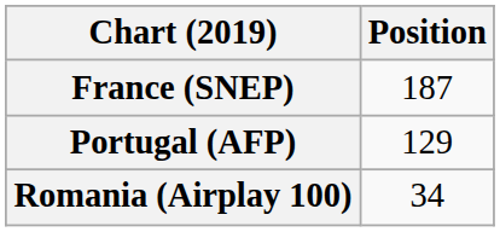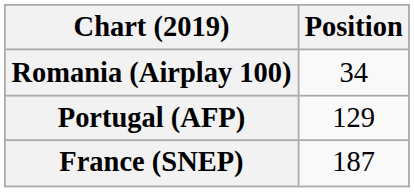rows swapped: France (SNEP) <-> Romania (Airplay 100)
